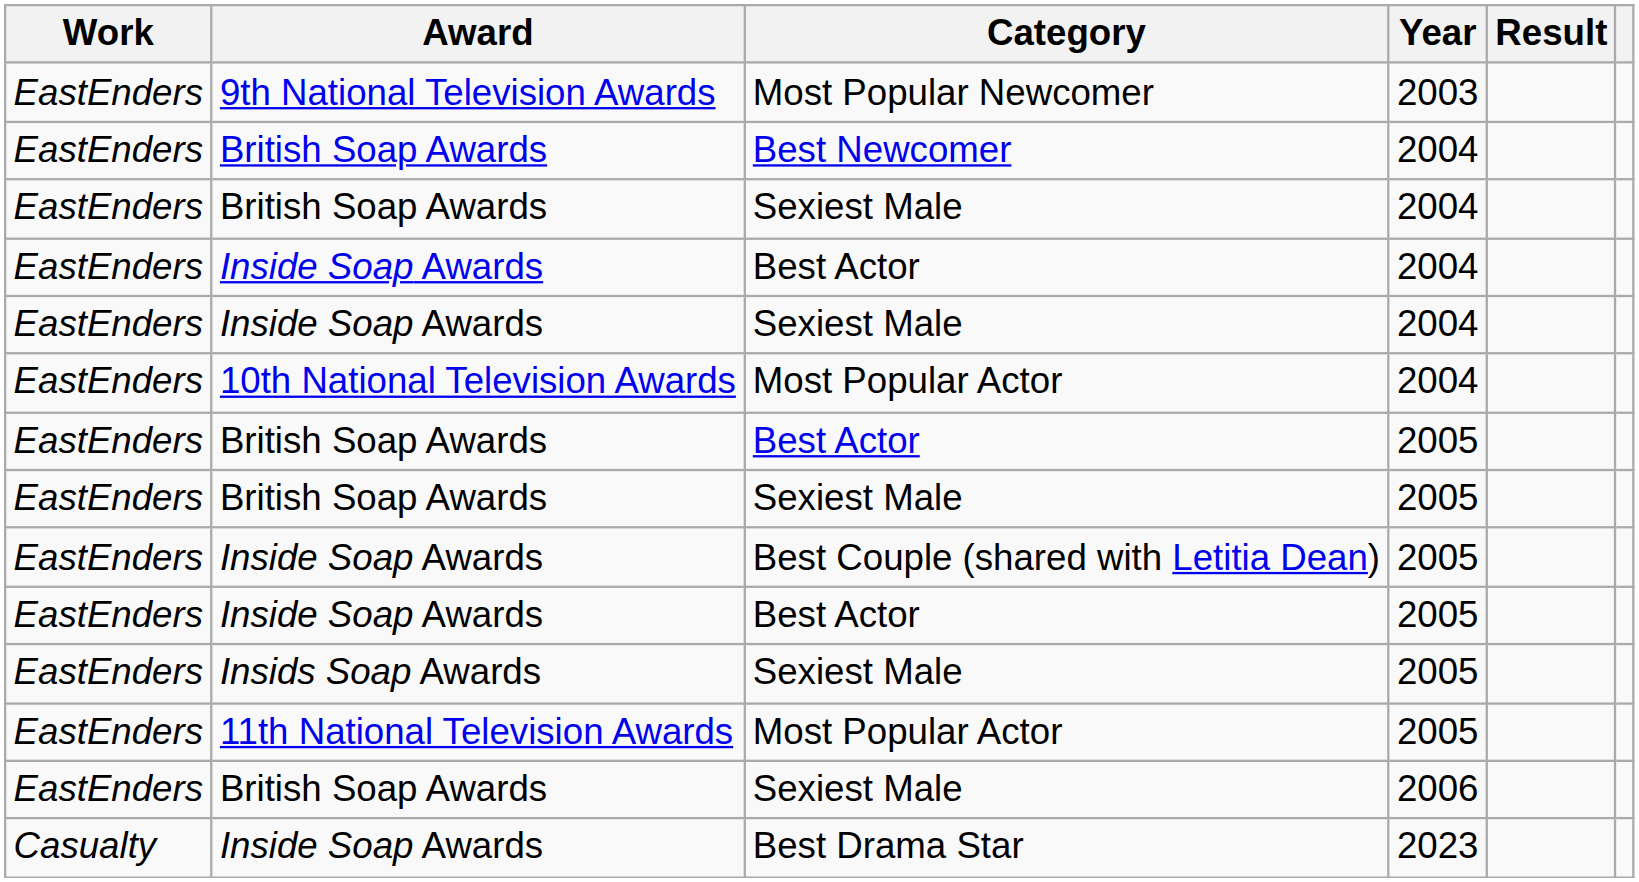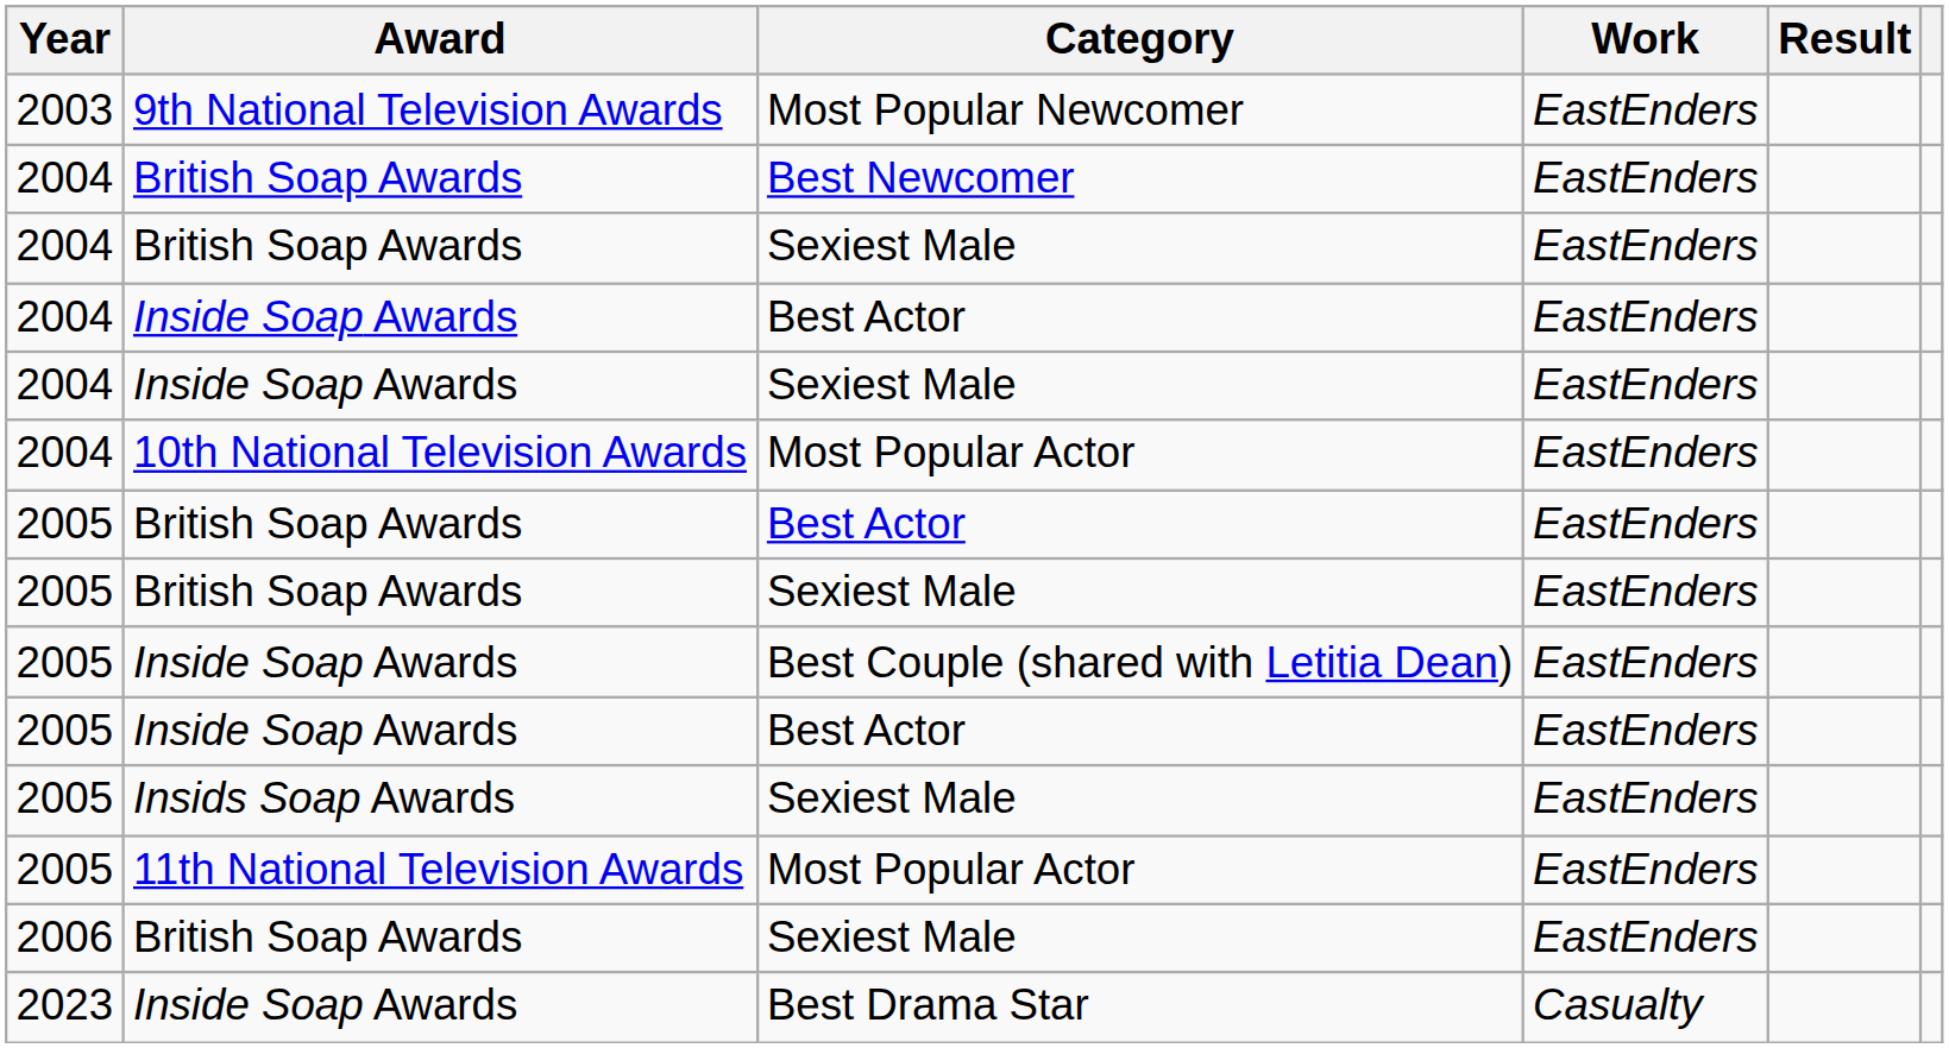columns swapped: Year <-> Work
